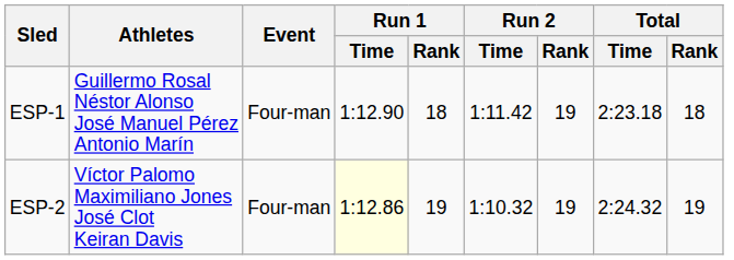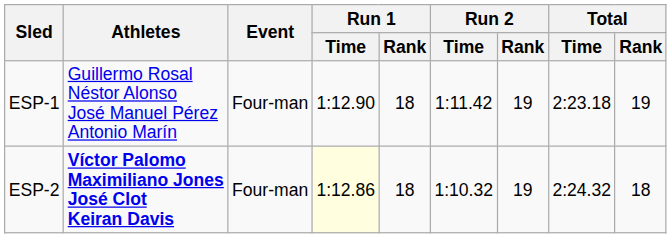ESP-1 | Total / Rank: 18 -> 19
ESP-2 | Athletes: normal -> bold
ESP-2 | Run 1 / Rank: 19 -> 18
ESP-2 | Total / Rank: 19 -> 18
